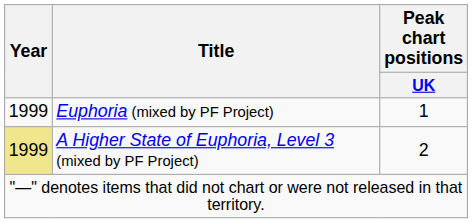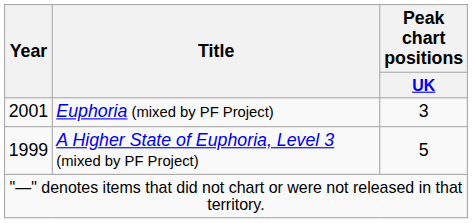Euphoria (mixed by PF Project) | Year: 1999 -> 2001
Euphoria (mixed by PF Project) | Peak chart positions / UK: 1 -> 3
A Higher State of Euphoria, Level 3 (mixed by PF Project) | Year: khaki background -> no background
A Higher State of Euphoria, Level 3 (mixed by PF Project) | Peak chart positions / UK: 2 -> 5
